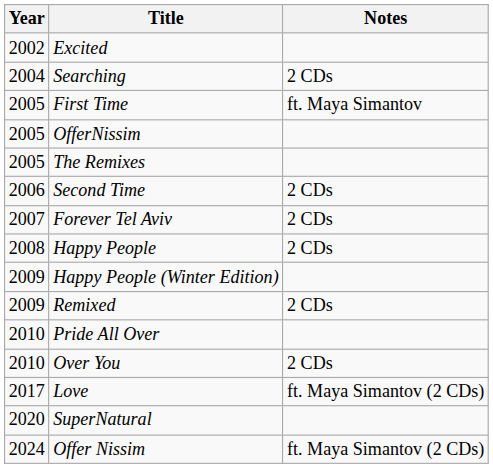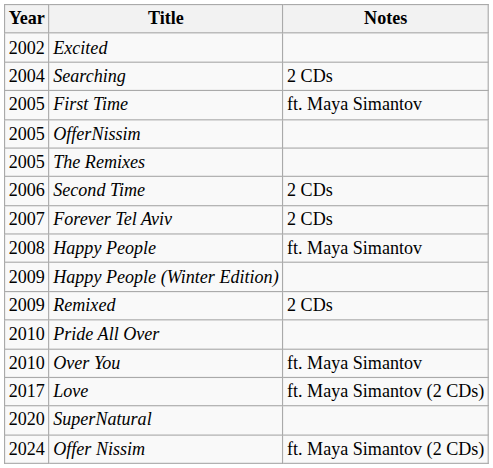Happy People | Notes: 2 CDs -> ft. Maya Simantov
Over You | Notes: 2 CDs -> ft. Maya Simantov
